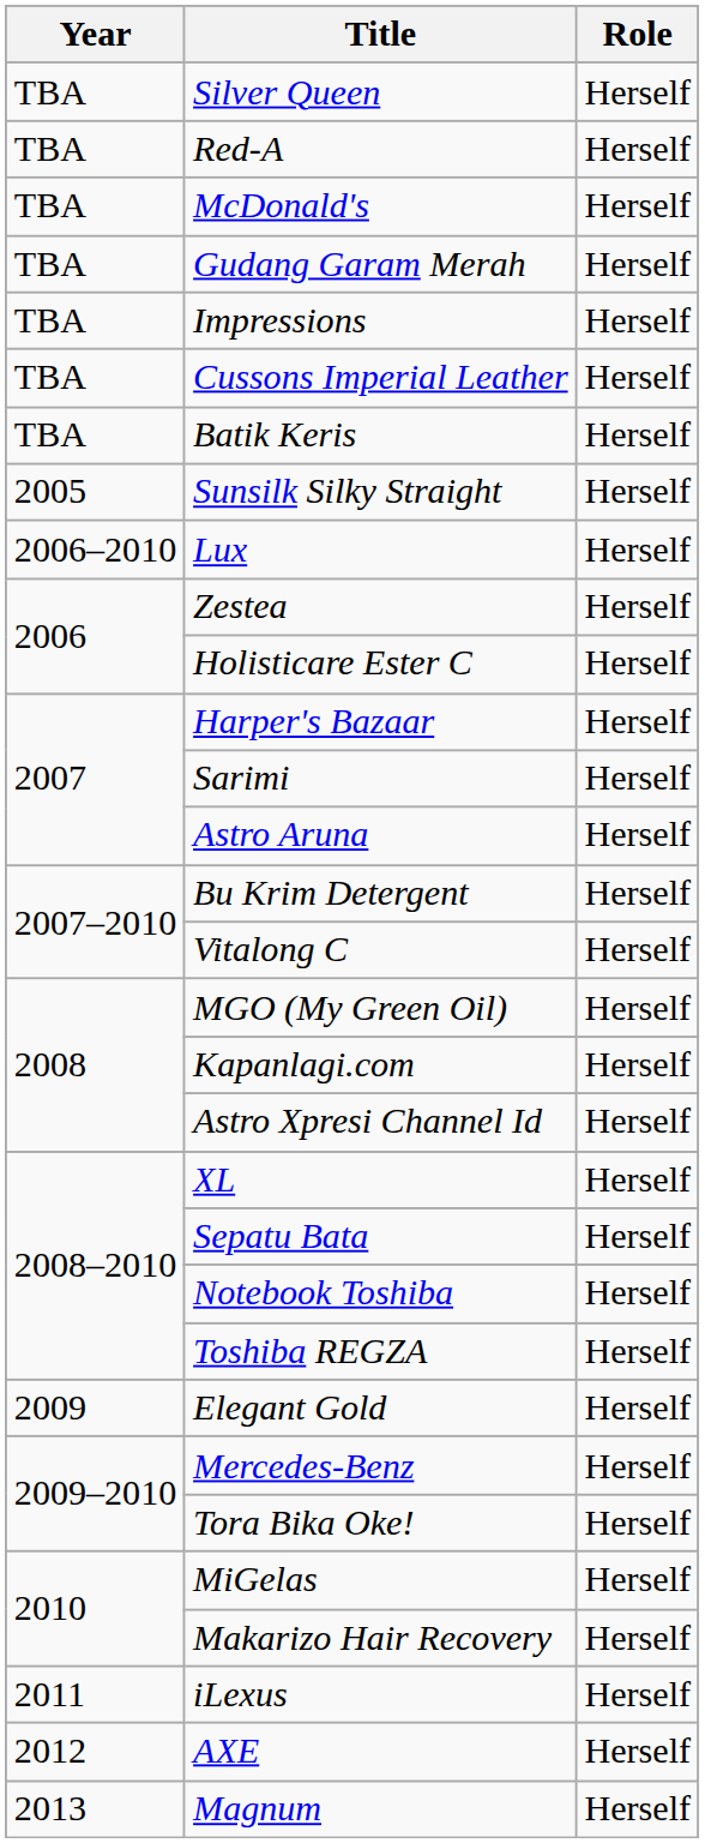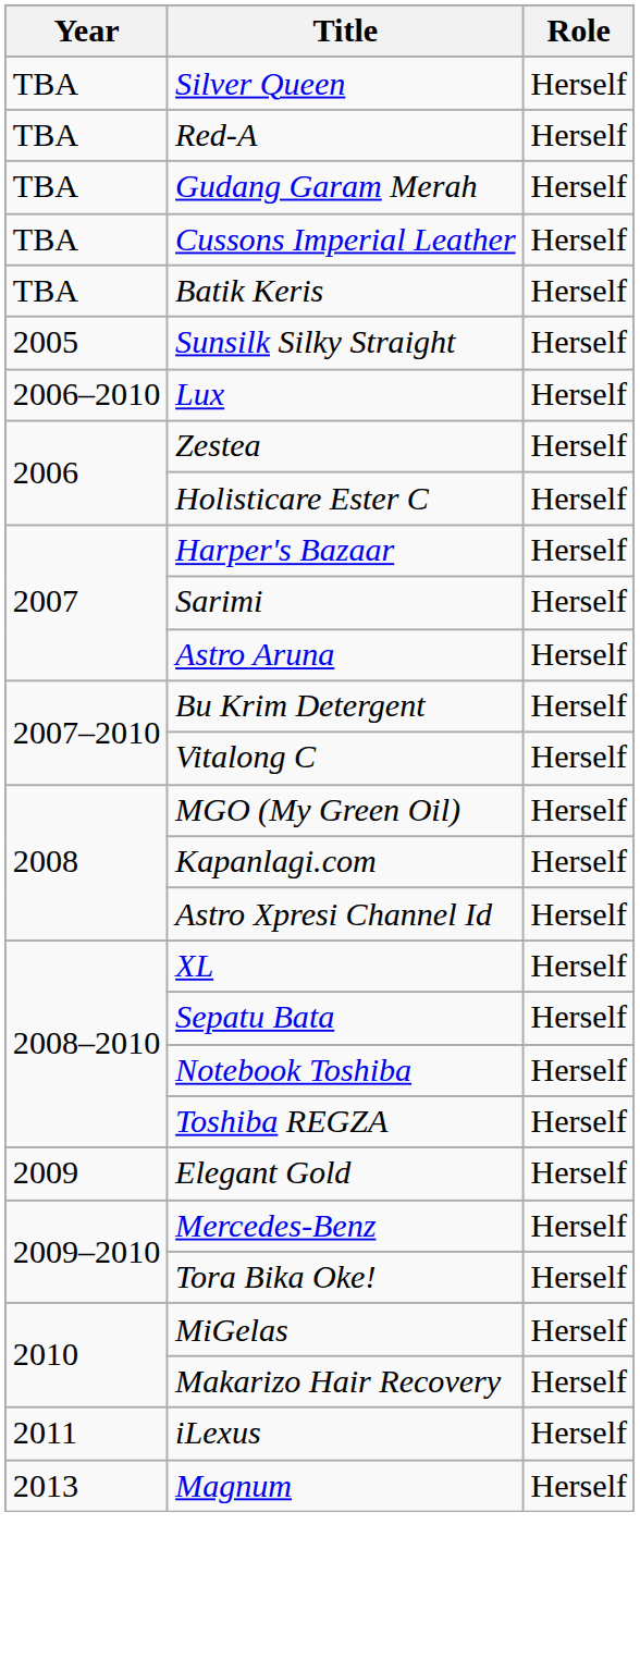- row: TBA | McDonald's | Herself
- row: TBA | Impressions | Herself
- row: 2012 | AXE | Herself
